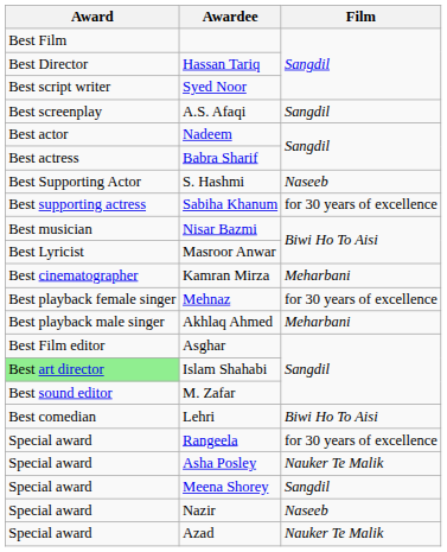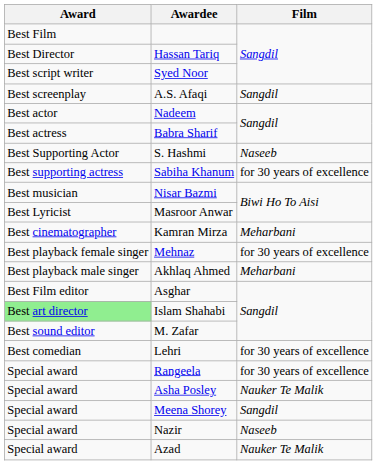Lehri | Film: Biwi Ho To Aisi -> for 30 years of excellence
